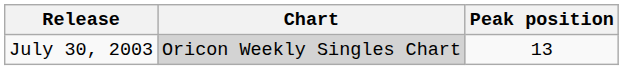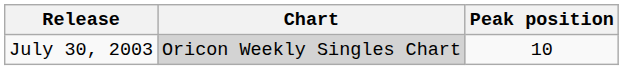July 30, 2003 | Peak position: 13 -> 10
